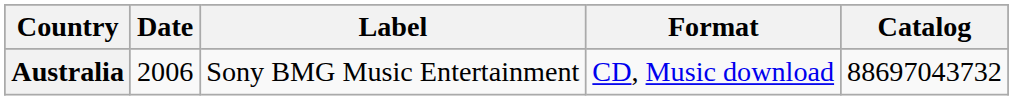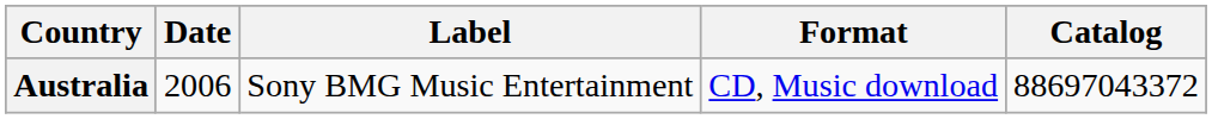Australia | Catalog: 88697043732 -> 88697043372
